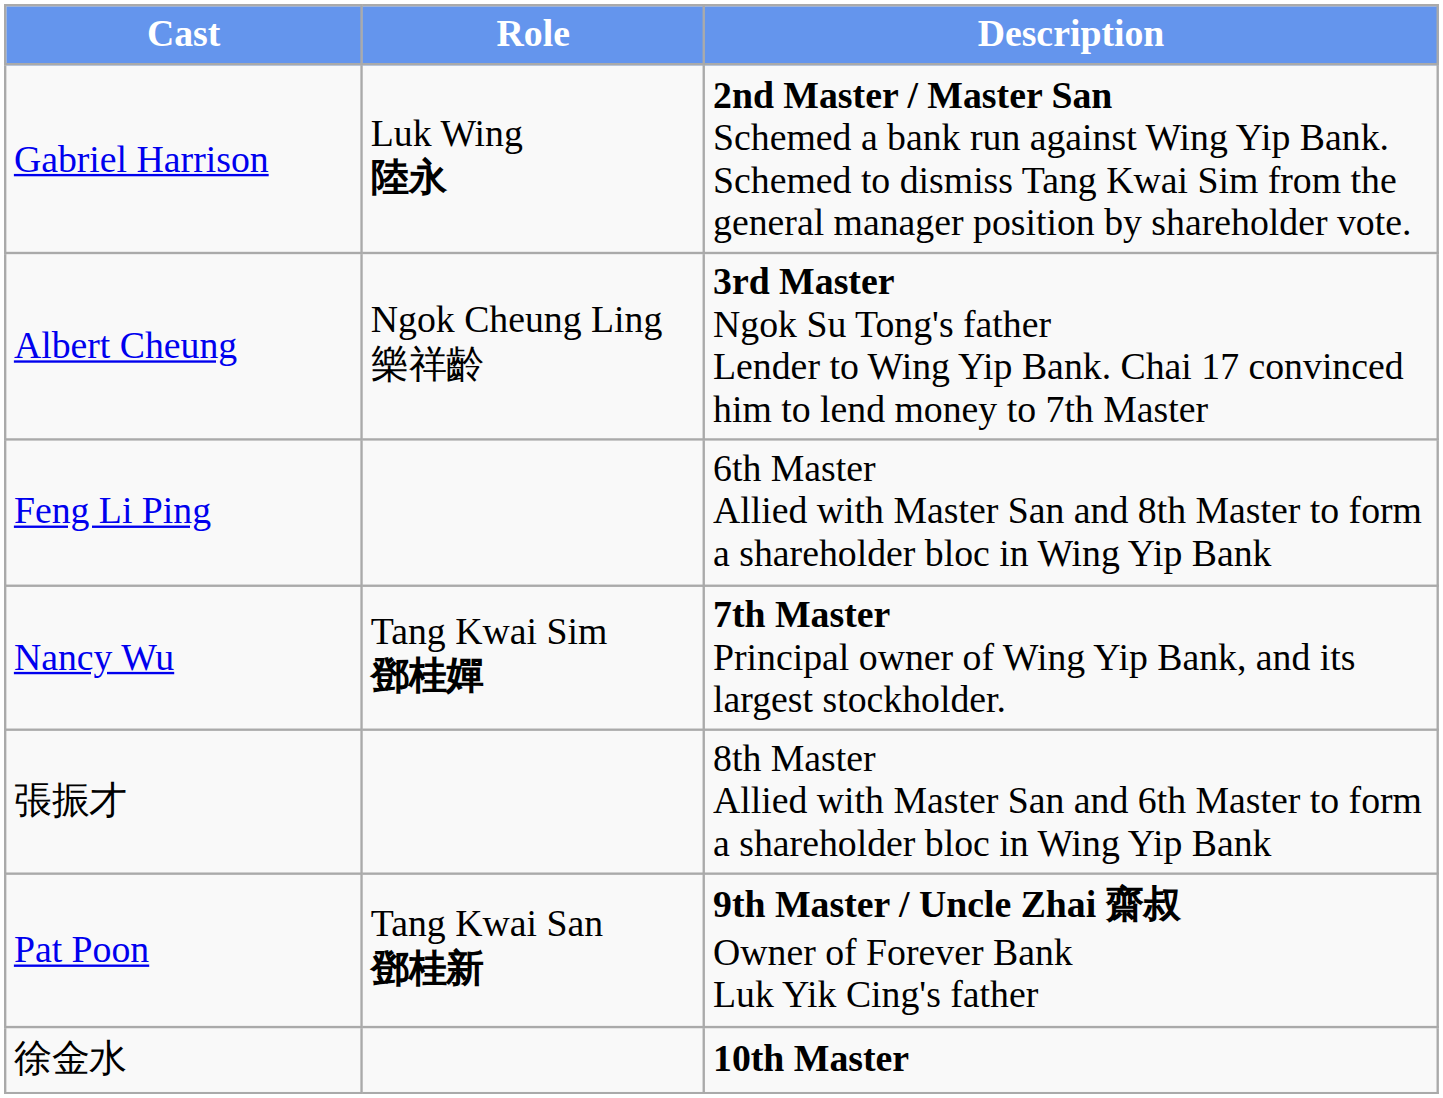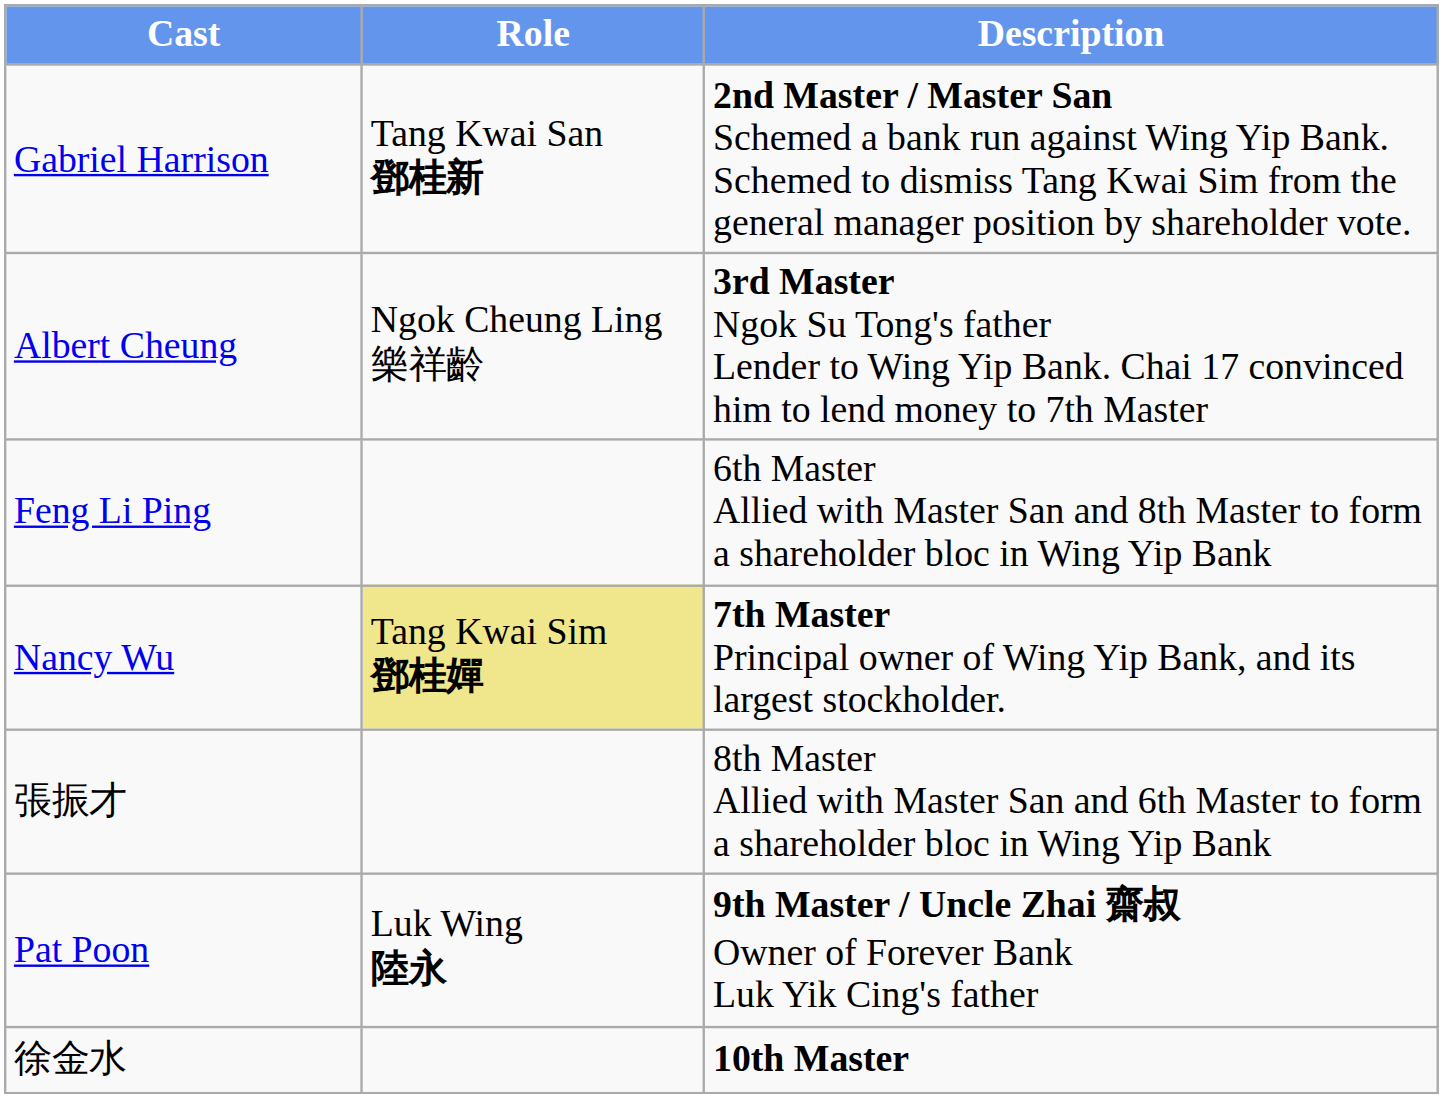Gabriel Harrison | Role: Luk Wing 陸永 -> Tang Kwai San 鄧桂新
Nancy Wu | Role: no background -> khaki background
Pat Poon | Role: Tang Kwai San 鄧桂新 -> Luk Wing 陸永
